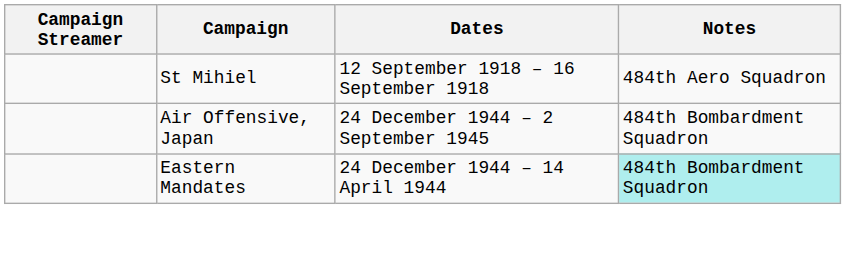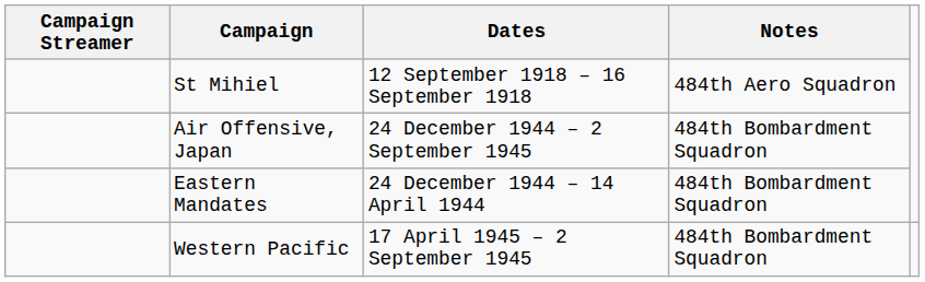Eastern Mandates | Notes: paleturquoise background -> no background
+ row: Western Pacific | 17 April 1945 – 2 September 1945 | 484th Bombardment Squadron
